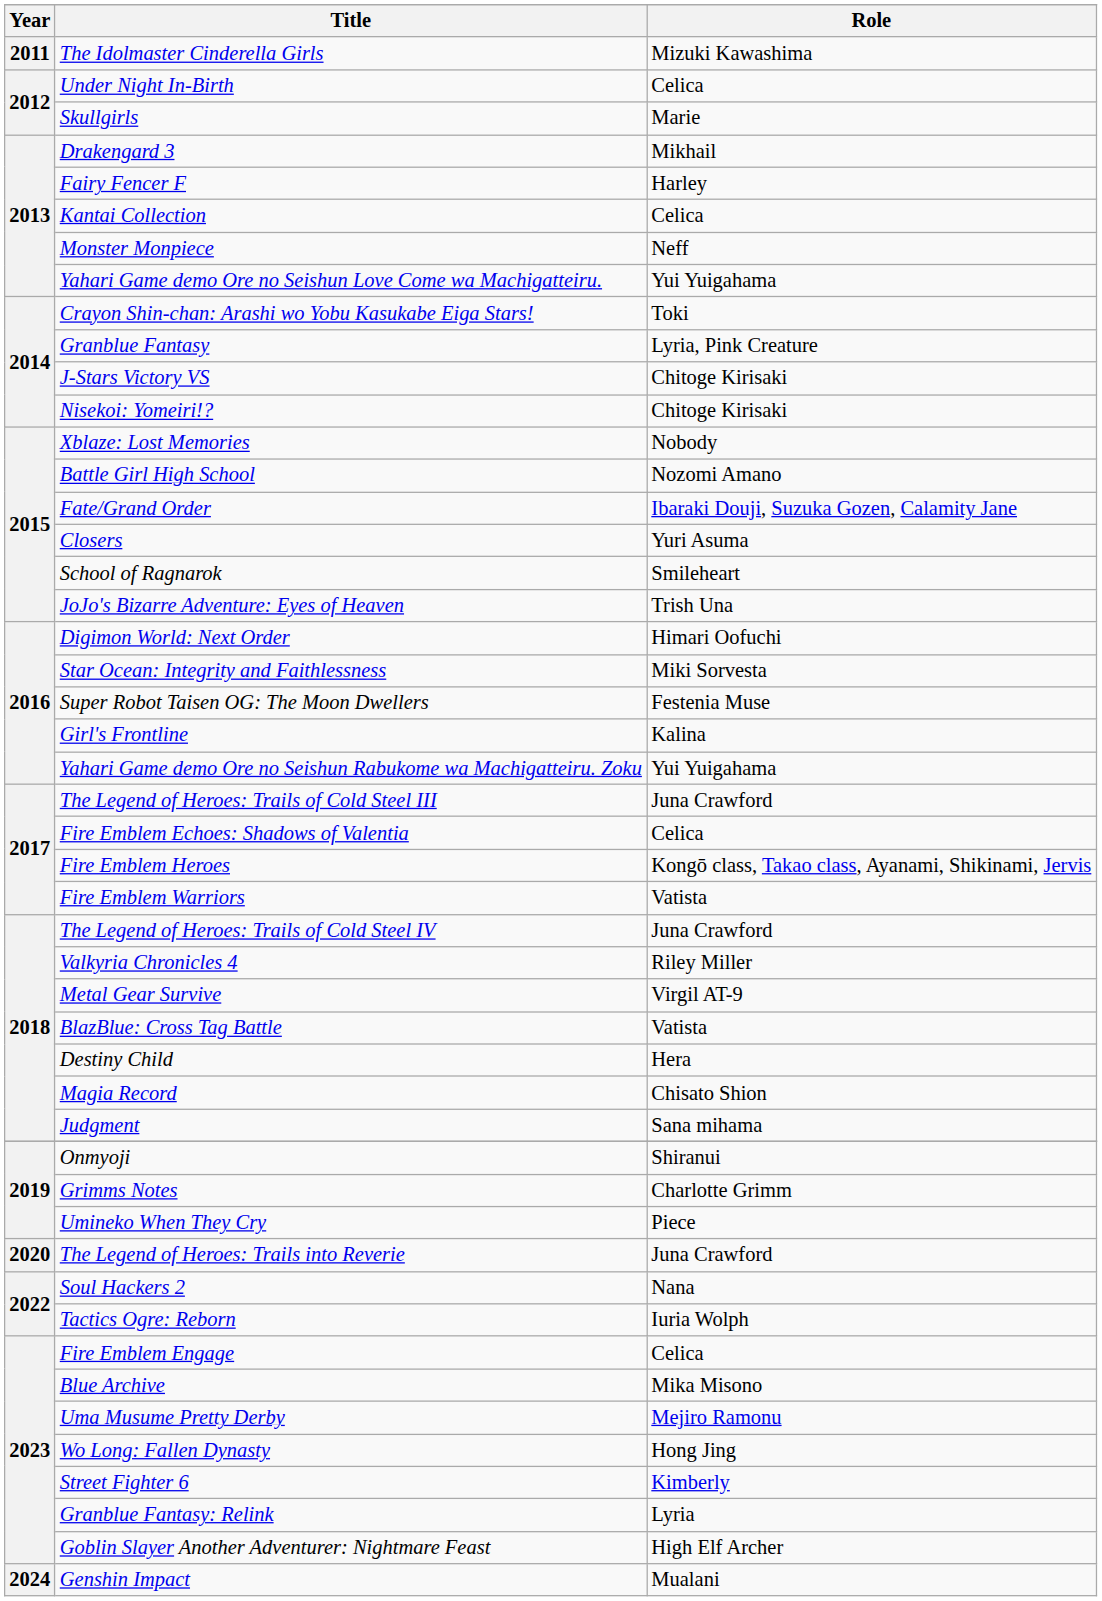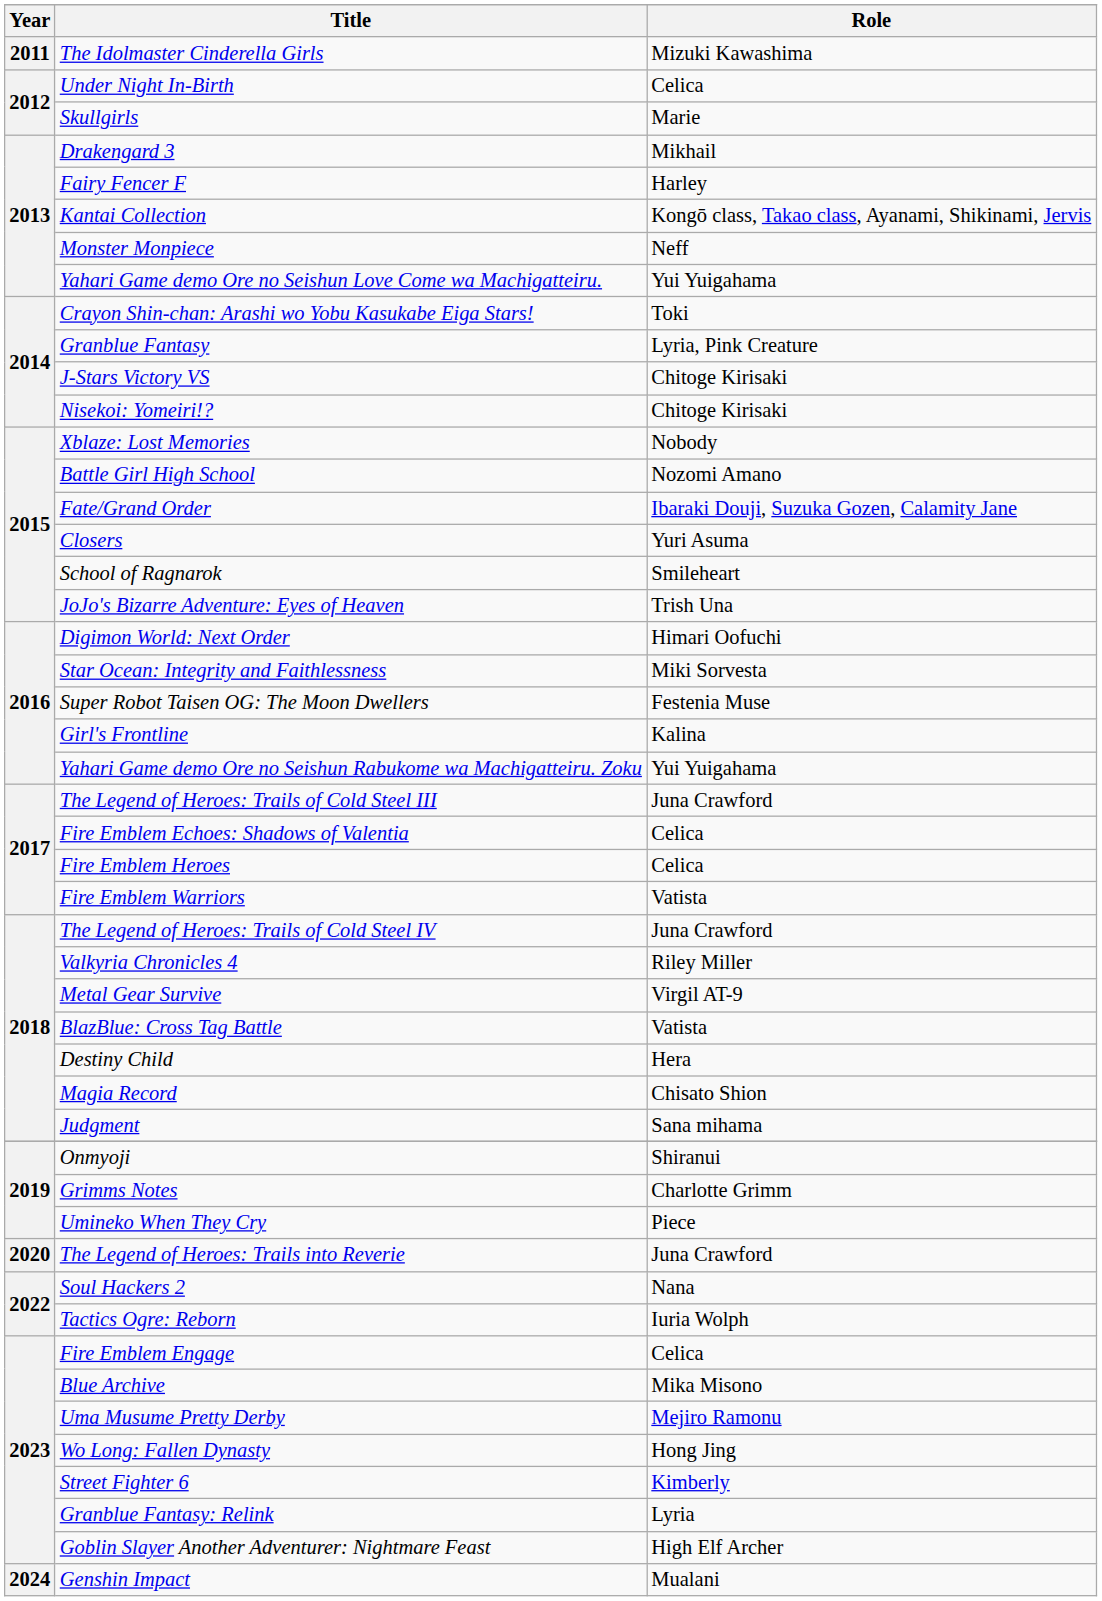Kantai Collection | Role: Celica -> Kongō class, Takao class, Ayanami, Shikinami, Jervis
Fire Emblem Heroes | Role: Kongō class, Takao class, Ayanami, Shikinami, Jervis -> Celica
